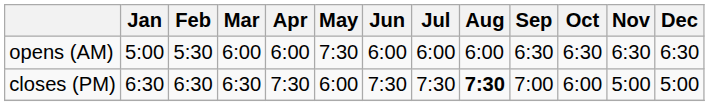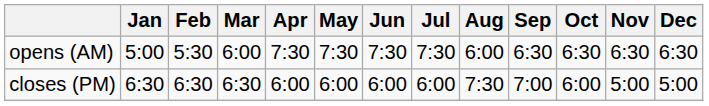opens (AM) | Apr: 6:00 -> 7:30
opens (AM) | Jun: 6:00 -> 7:30
opens (AM) | Jul: 6:00 -> 7:30
closes (PM) | Apr: 7:30 -> 6:00
closes (PM) | Jun: 7:30 -> 6:00
closes (PM) | Jul: 7:30 -> 6:00
closes (PM) | Aug: bold -> normal
